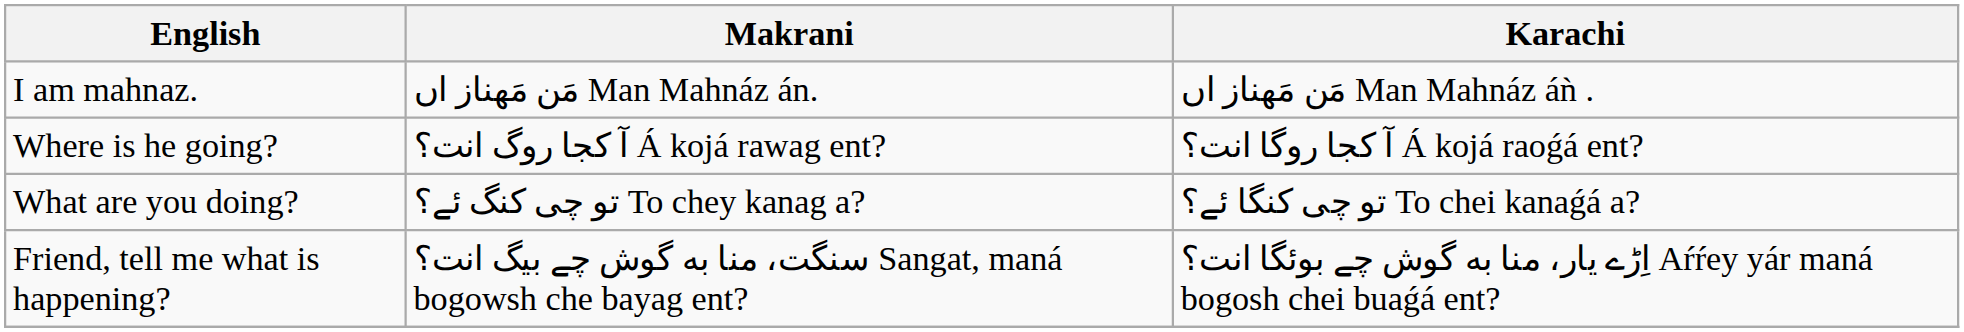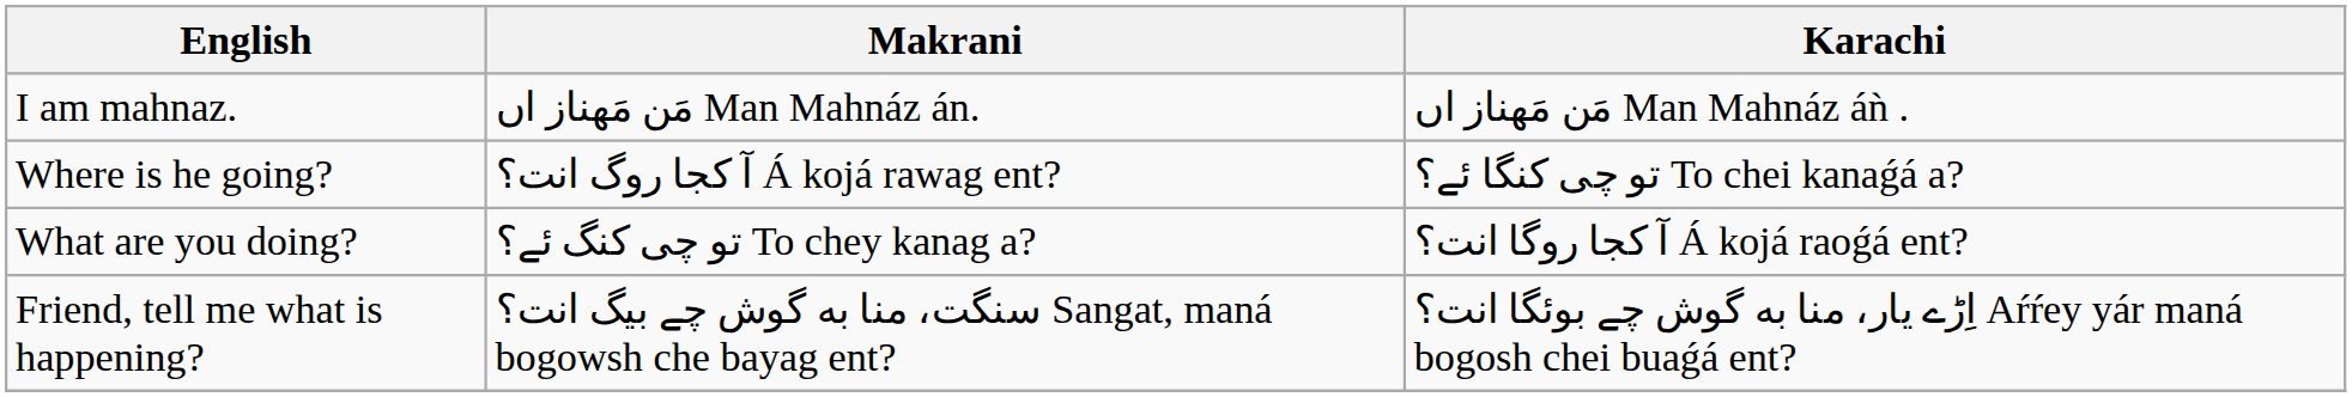Where is he going? | Karachi: آ کجا روگا انت؟ Á kojá raoǵá ent? -> تو چی کنگا ئے؟ To chei kanaǵá a?
What are you doing? | Karachi: تو چی کنگا ئے؟ To chei kanaǵá a? -> آ کجا روگا انت؟ Á kojá raoǵá ent?
